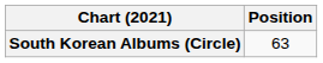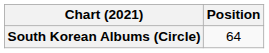South Korean Albums (Circle) | Position: 63 -> 64
